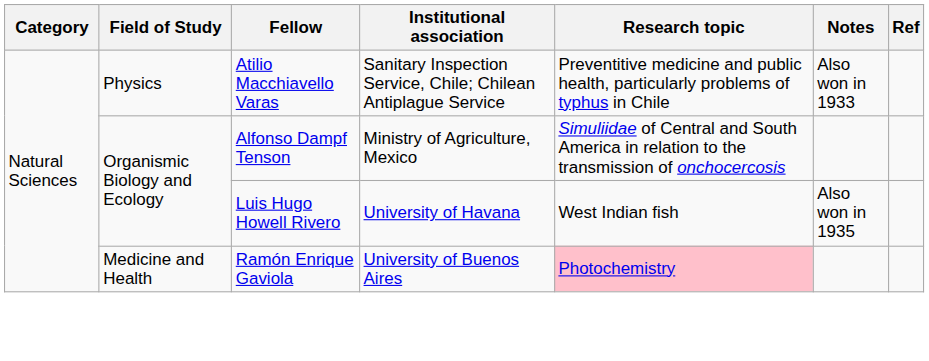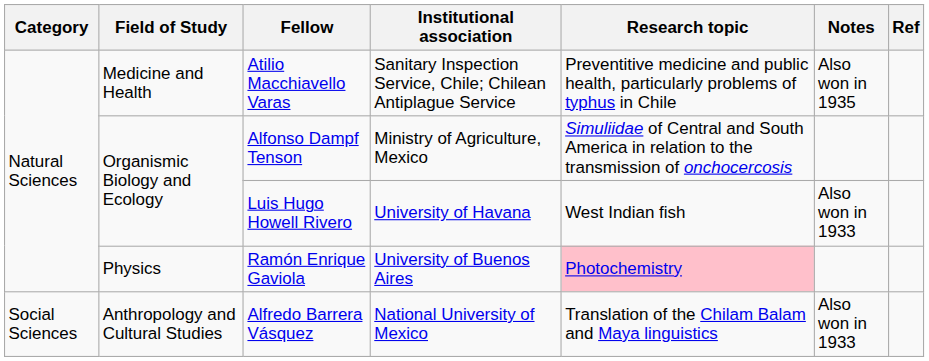Atilio Macchiavello Varas | Field of Study: Physics -> Medicine and Health
Atilio Macchiavello Varas | Notes: Also won in 1933 -> Also won in 1935
Luis Hugo Howell Rivero | Notes: Also won in 1935 -> Also won in 1933
Ramón Enrique Gaviola | Field of Study: Medicine and Health -> Physics
+ row: Social Sciences | Anthropology and Cultural Studies | Alfredo Barrera Vásquez | National University of Mexico | Translation of the Chilam Balam and Maya linguistics | Also won in 1933
